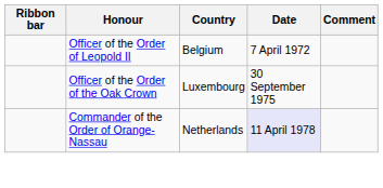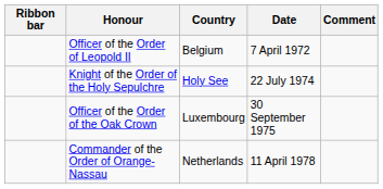+ row: Knight of the Order of the Holy Sepulchre | Holy See | 22 July 1974
Commander of the Order of Orange-Nassau | Date: lavender background -> no background
